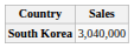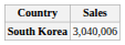South Korea | Sales: 3,040,000 -> 3,040,006
